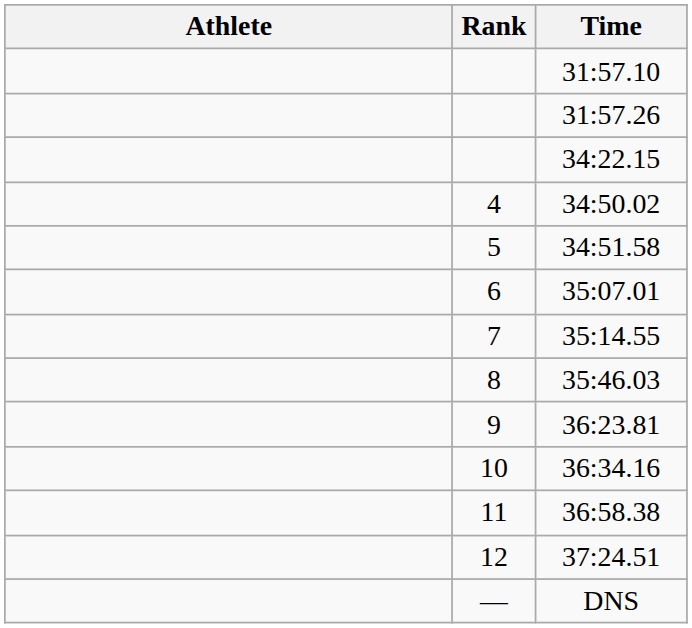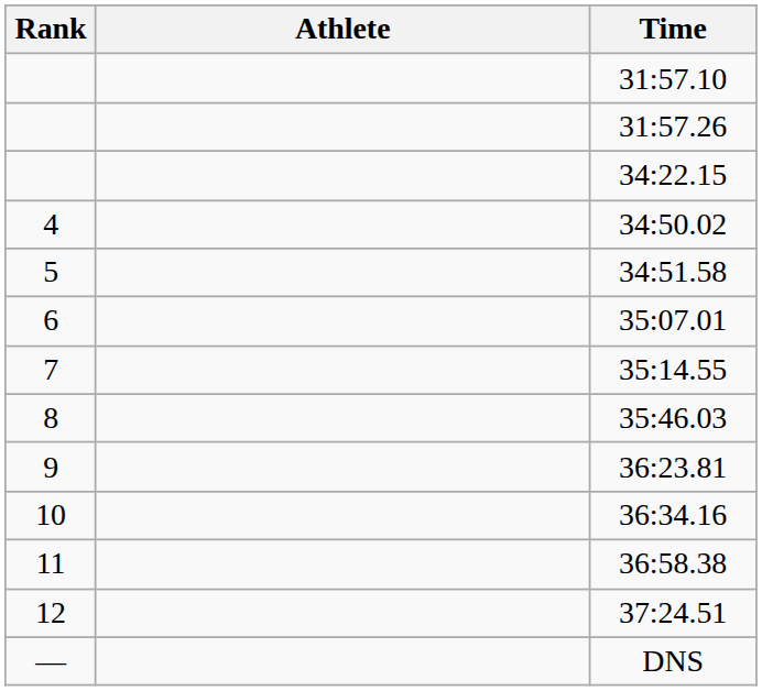columns swapped: Rank <-> Athlete
